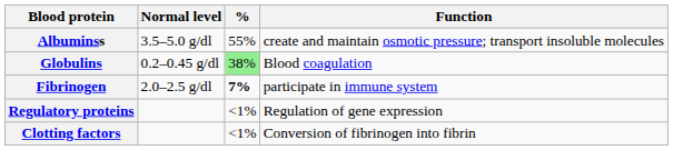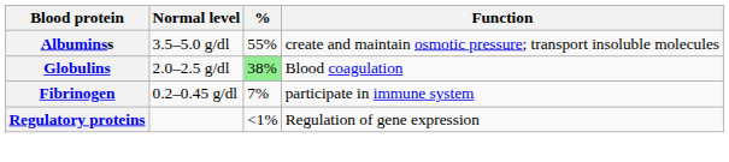Globulins | Normal level: 0.2–0.45 g/dl -> 2.0–2.5 g/dl
Fibrinogen | Normal level: 2.0–2.5 g/dl -> 0.2–0.45 g/dl
Fibrinogen | %: bold -> normal
- row: Clotting factors | <1% | Conversion of fibrinogen into fibrin
